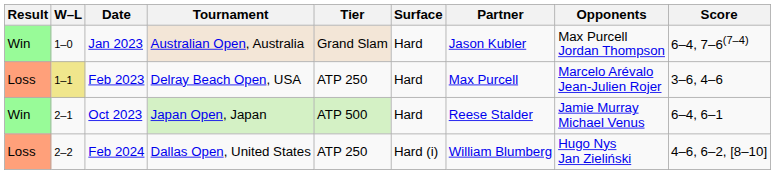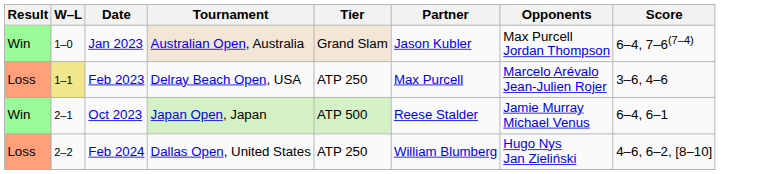- column: Surface | Hard | Hard | Hard | Hard (i)
